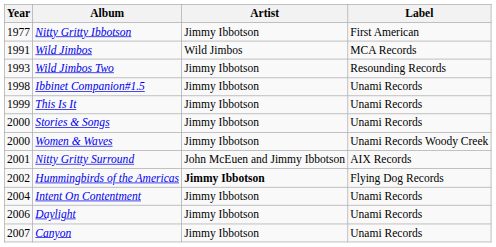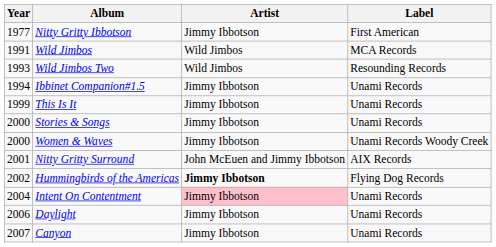Wild Jimbos Two | Artist: Jimmy Ibbotson -> Wild Jimbos
Ibbinet Companion#1.5 | Year: 1998 -> 1994
Intent On Contentment | Artist: no background -> pink background
